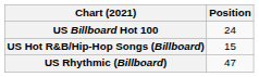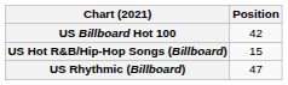US Billboard Hot 100 | Position: 24 -> 42
